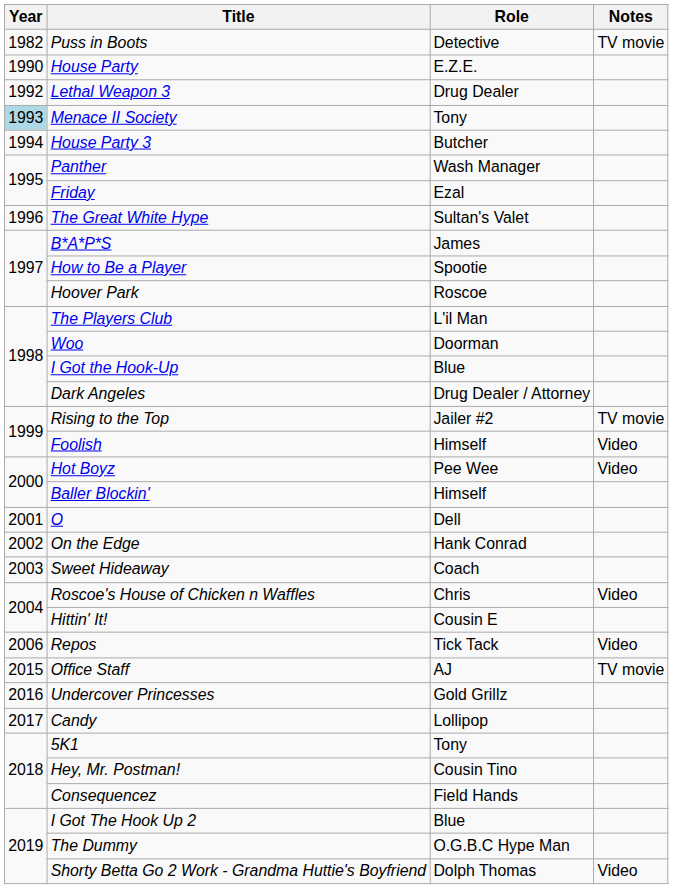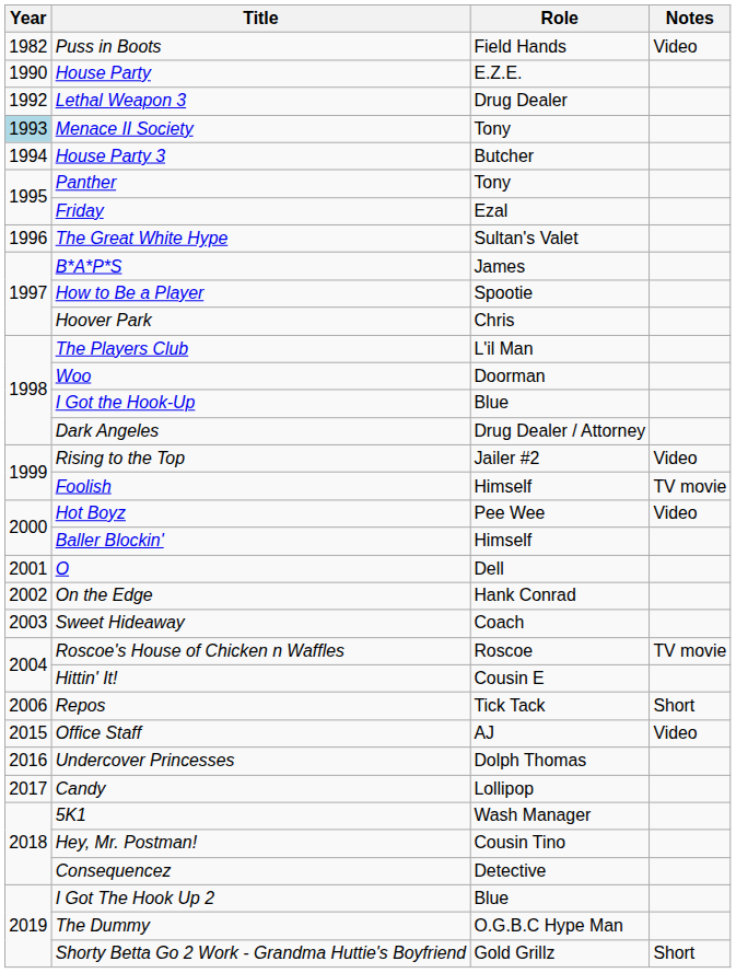Puss in Boots | Role: Detective -> Field Hands
Puss in Boots | Notes: TV movie -> Video
Panther | Role: Wash Manager -> Tony
Hoover Park | Role: Roscoe -> Chris
Rising to the Top | Notes: TV movie -> Video
Foolish | Notes: Video -> TV movie
Roscoe's House of Chicken n Waffles | Role: Chris -> Roscoe
Roscoe's House of Chicken n Waffles | Notes: Video -> TV movie
Repos | Notes: Video -> Short
Office Staff | Notes: TV movie -> Video
Undercover Princesses | Role: Gold Grillz -> Dolph Thomas
5K1 | Role: Tony -> Wash Manager
Consequencez | Role: Field Hands -> Detective
Shorty Betta Go 2 Work - Grandma Huttie's Boyfriend | Role: Dolph Thomas -> Gold Grillz
Shorty Betta Go 2 Work - Grandma Huttie's Boyfriend | Notes: Video -> Short
